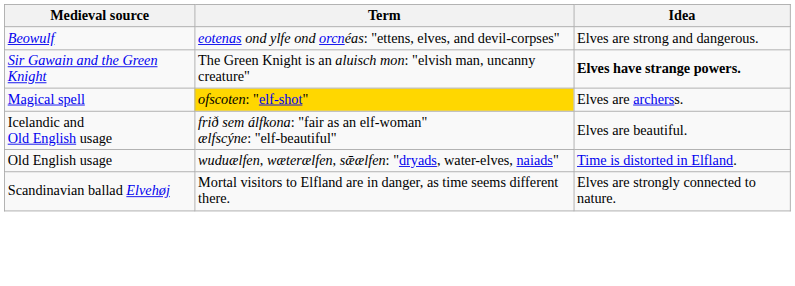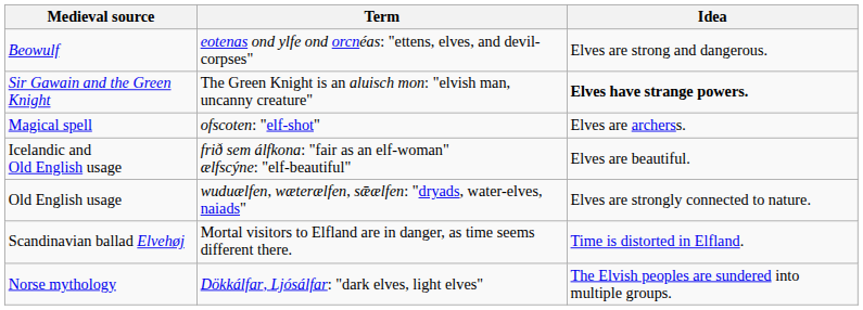Magical spell | Term: gold background -> no background
Old English usage | Idea: Time is distorted in Elfland. -> Elves are strongly connected to nature.
Scandinavian ballad Elvehøj | Idea: Elves are strongly connected to nature. -> Time is distorted in Elfland.
+ row: Norse mythology | Dökkálfar, Ljósálfar: "dark elves, light elves" | The Elvish peoples are sundered into multiple groups.
